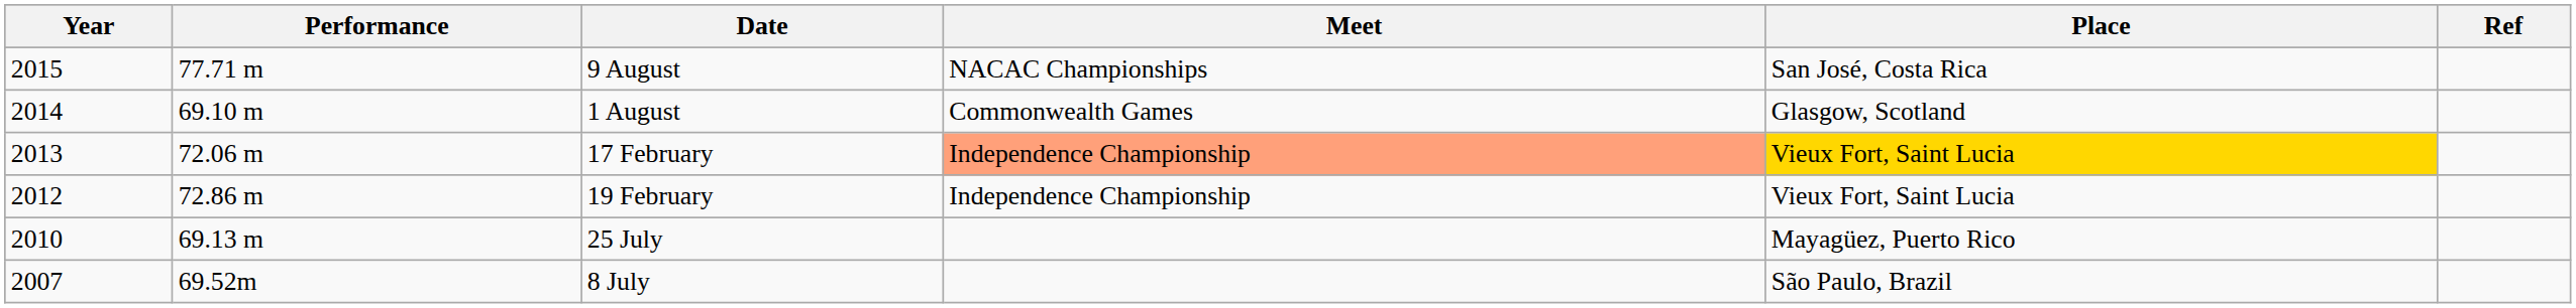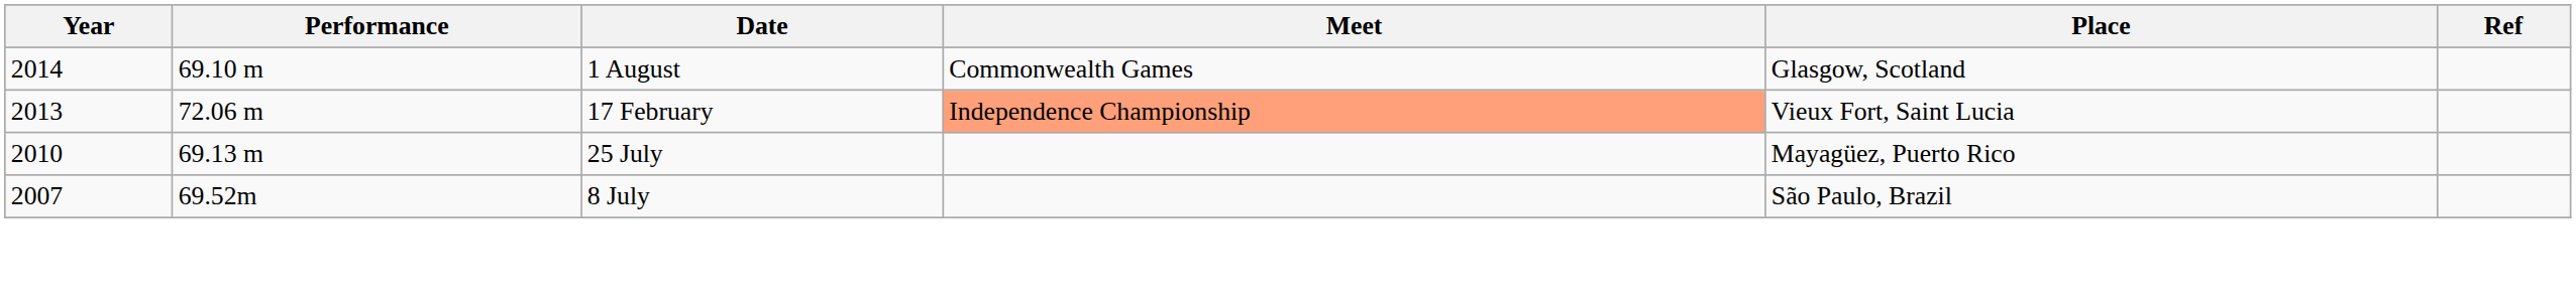- row: 2015 | 77.71 m | 9 August | NACAC Championships | San José, Costa Rica
17 February | Place: gold background -> no background
- row: 2012 | 72.86 m | 19 February | Independence Championship | Vieux Fort, Saint Lucia
